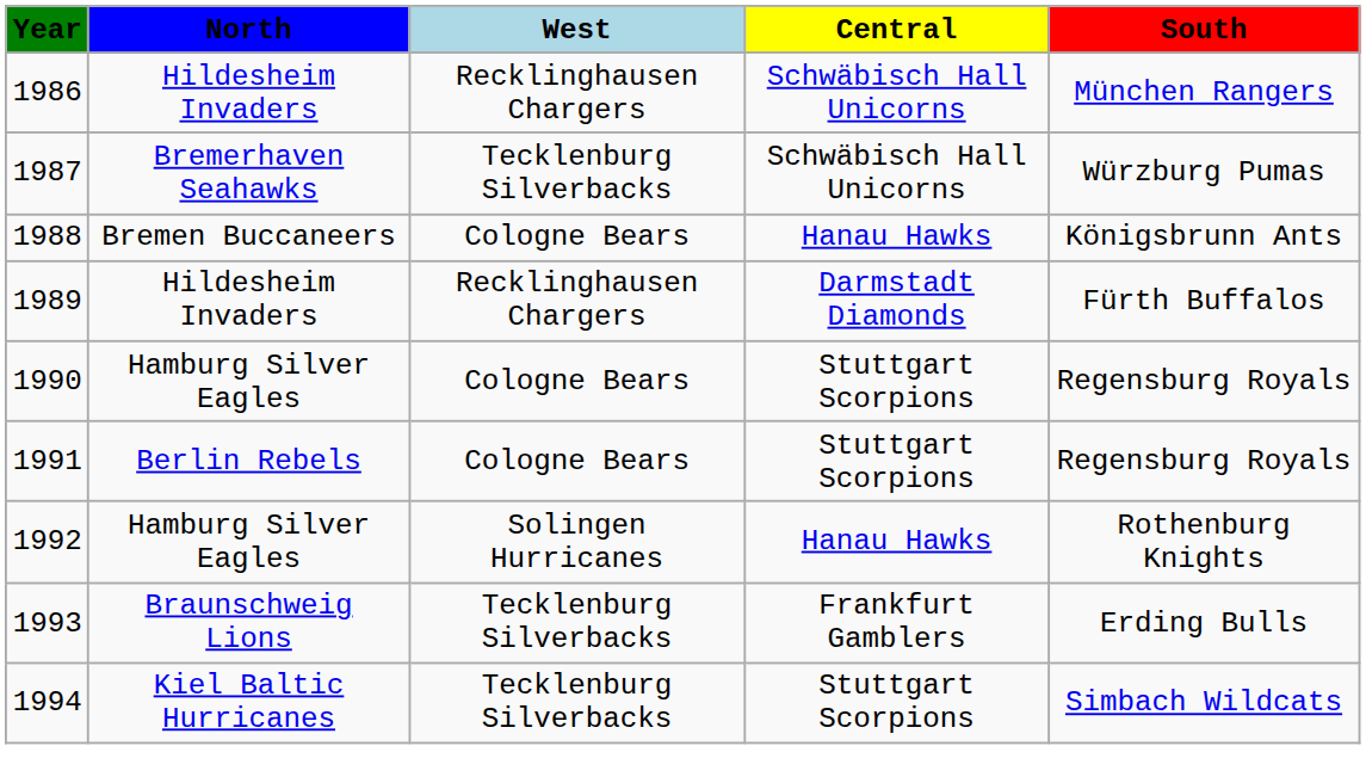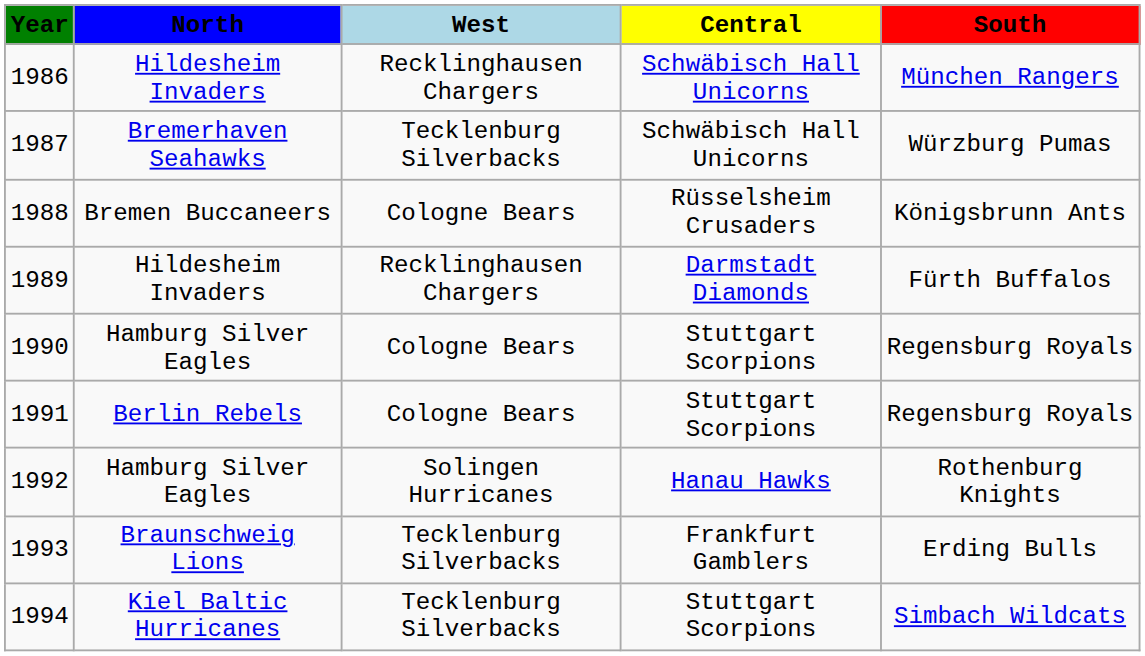1988 | column 4: Hanau Hawks -> Rüsselsheim Crusaders
